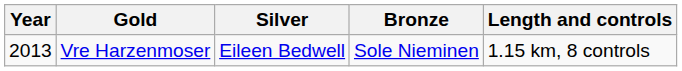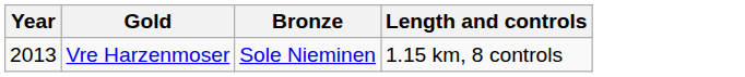- column: Silver | Eileen Bedwell
